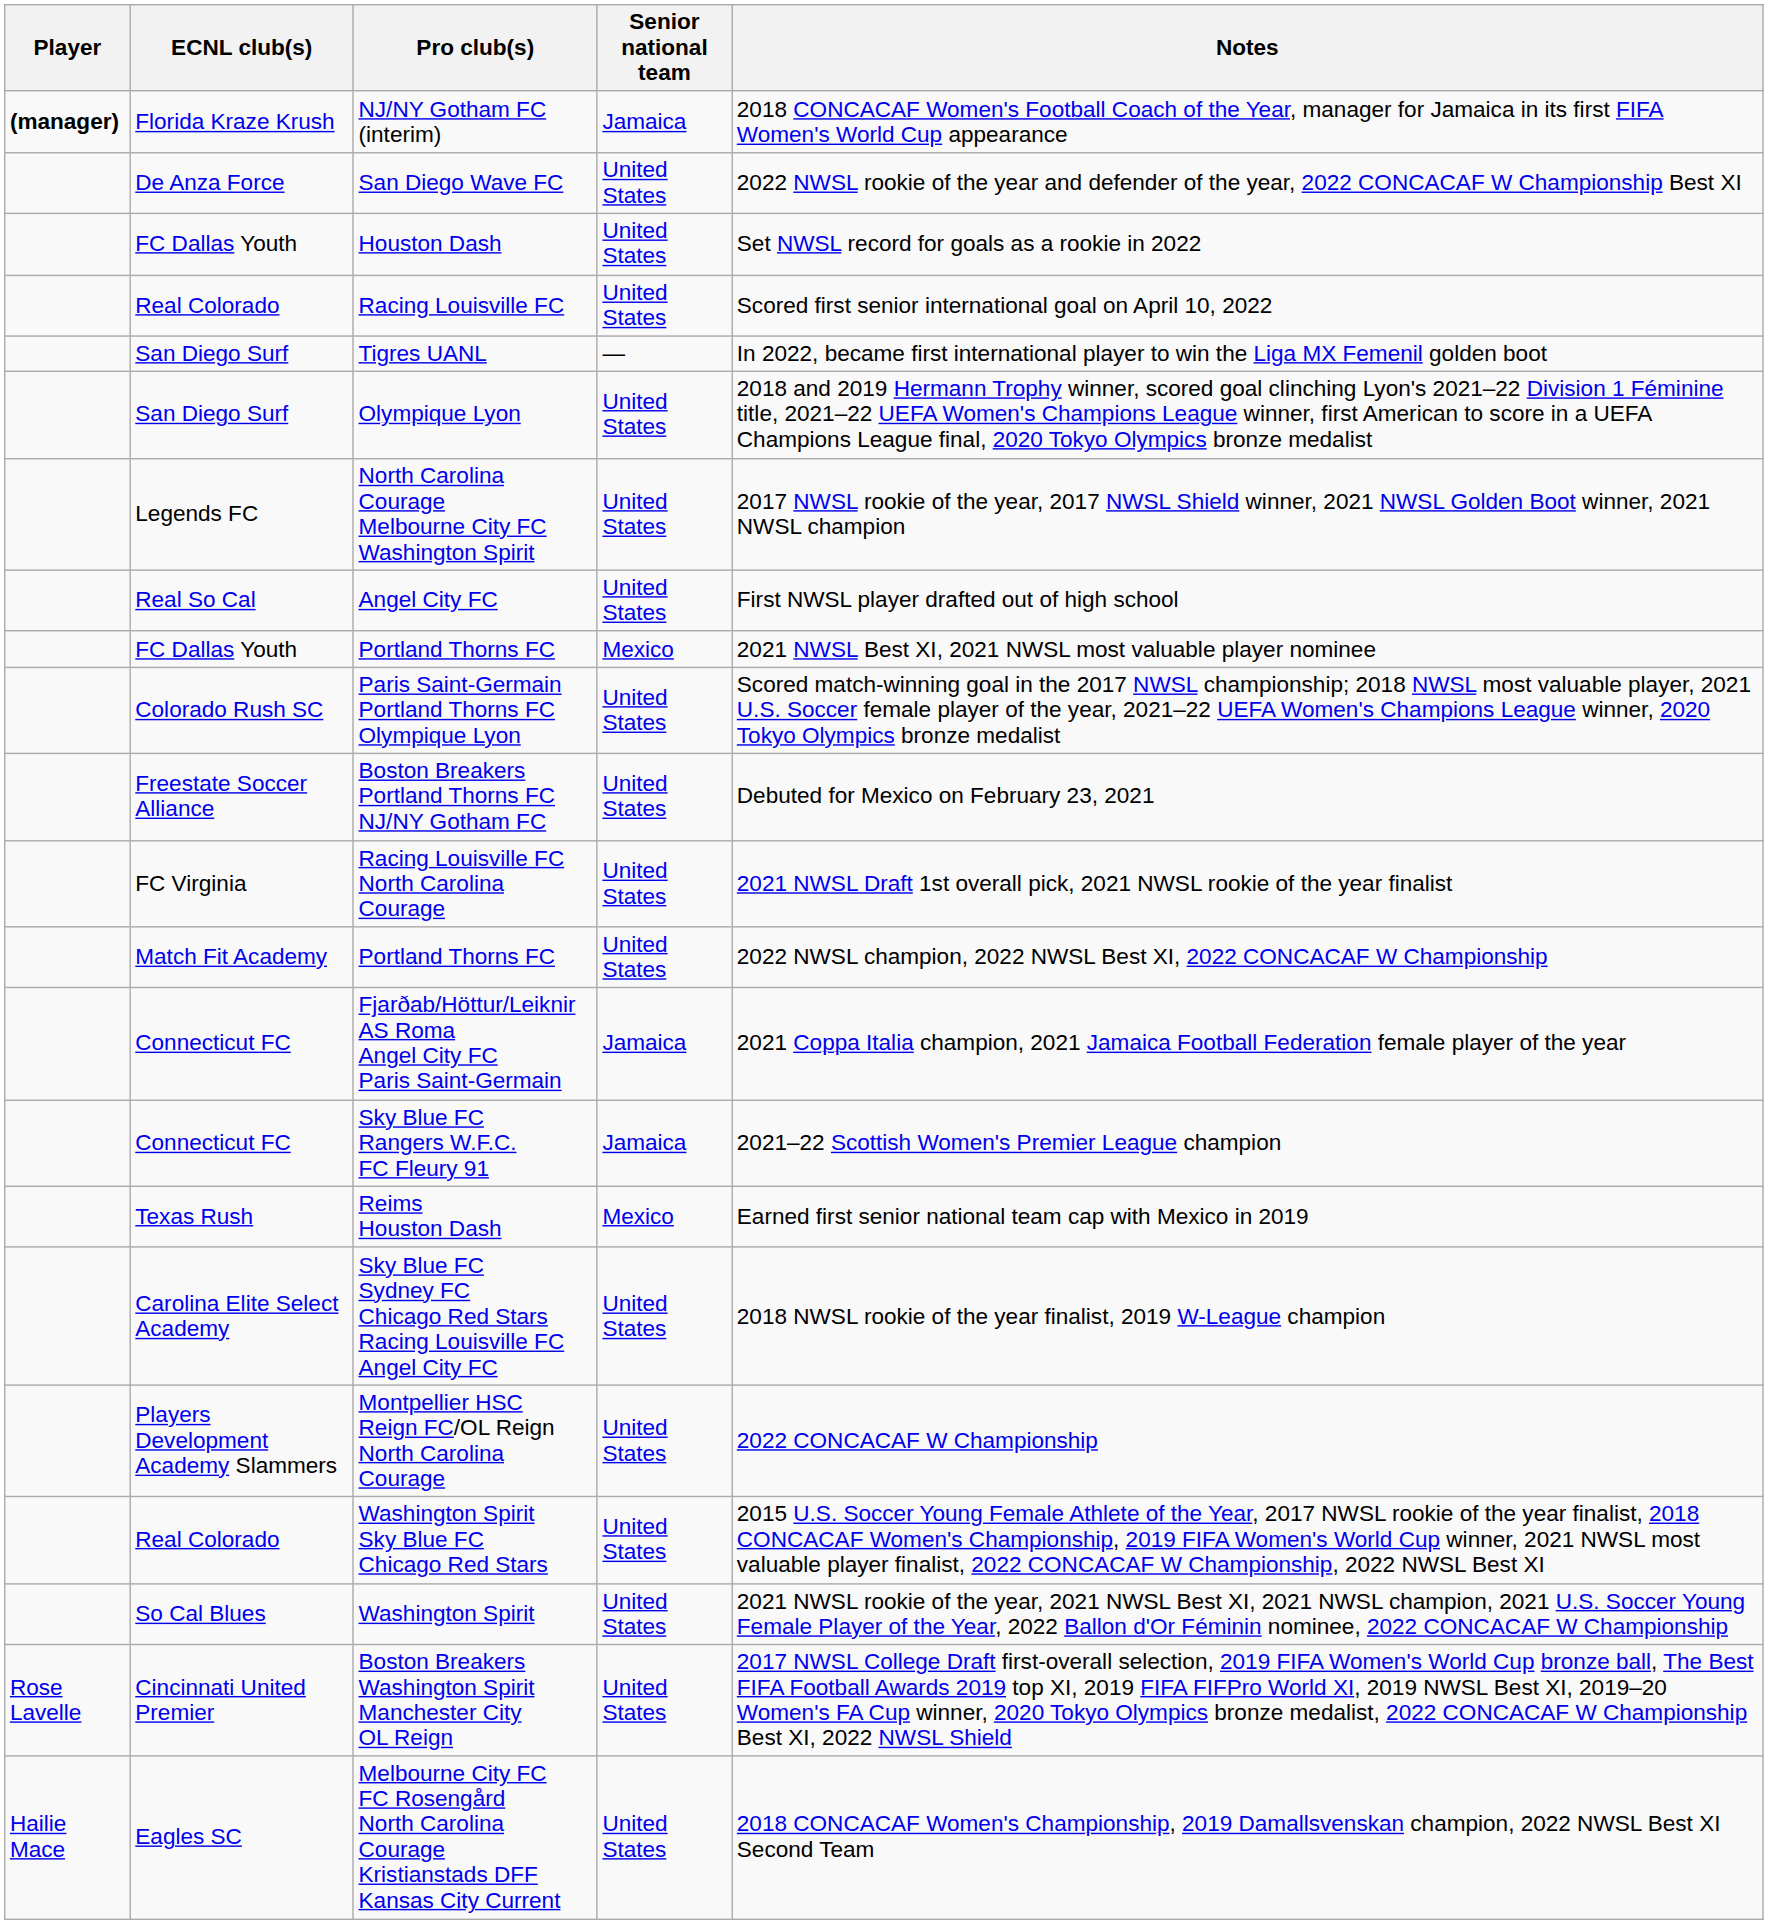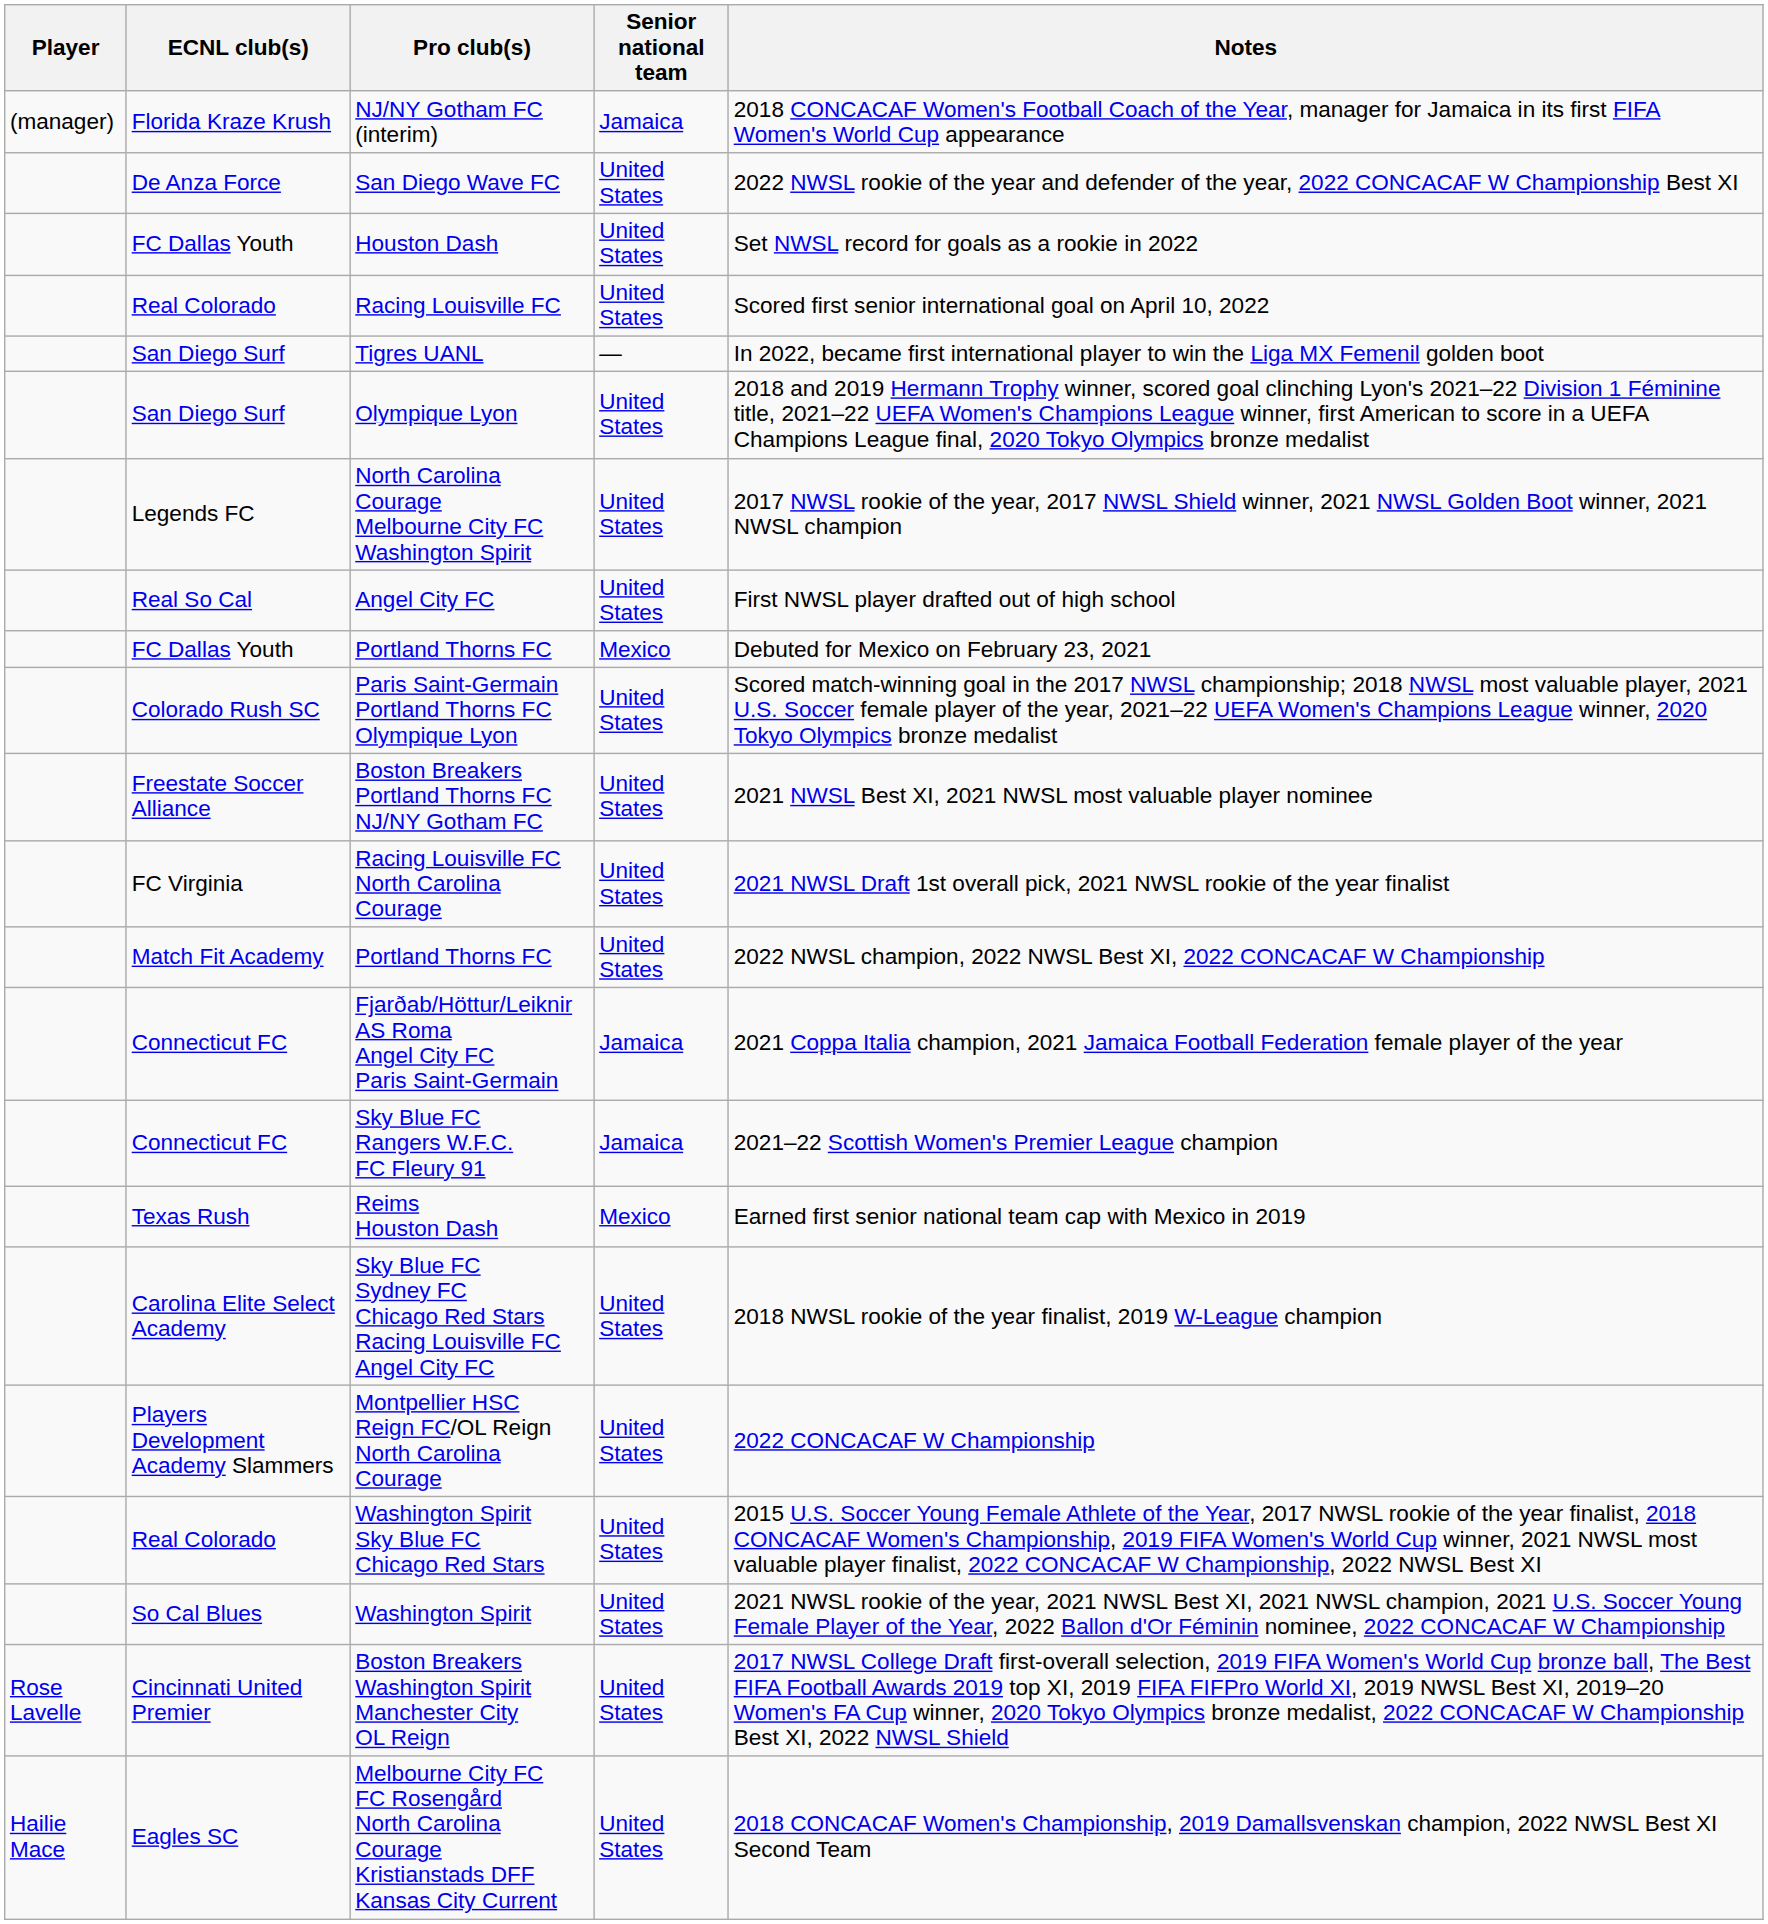NJ/NY Gotham FC (interim) | Player: bold -> normal
FC Dallas Youth / Portland Thorns FC | Notes: 2021 NWSL Best XI, 2021 NWSL most valuable player nominee -> Debuted for Mexico on February 23, 2021
Boston Breakers Portland Thorns FC NJ/NY Gotham FC | Notes: Debuted for Mexico on February 23, 2021 -> 2021 NWSL Best XI, 2021 NWSL most valuable player nominee
